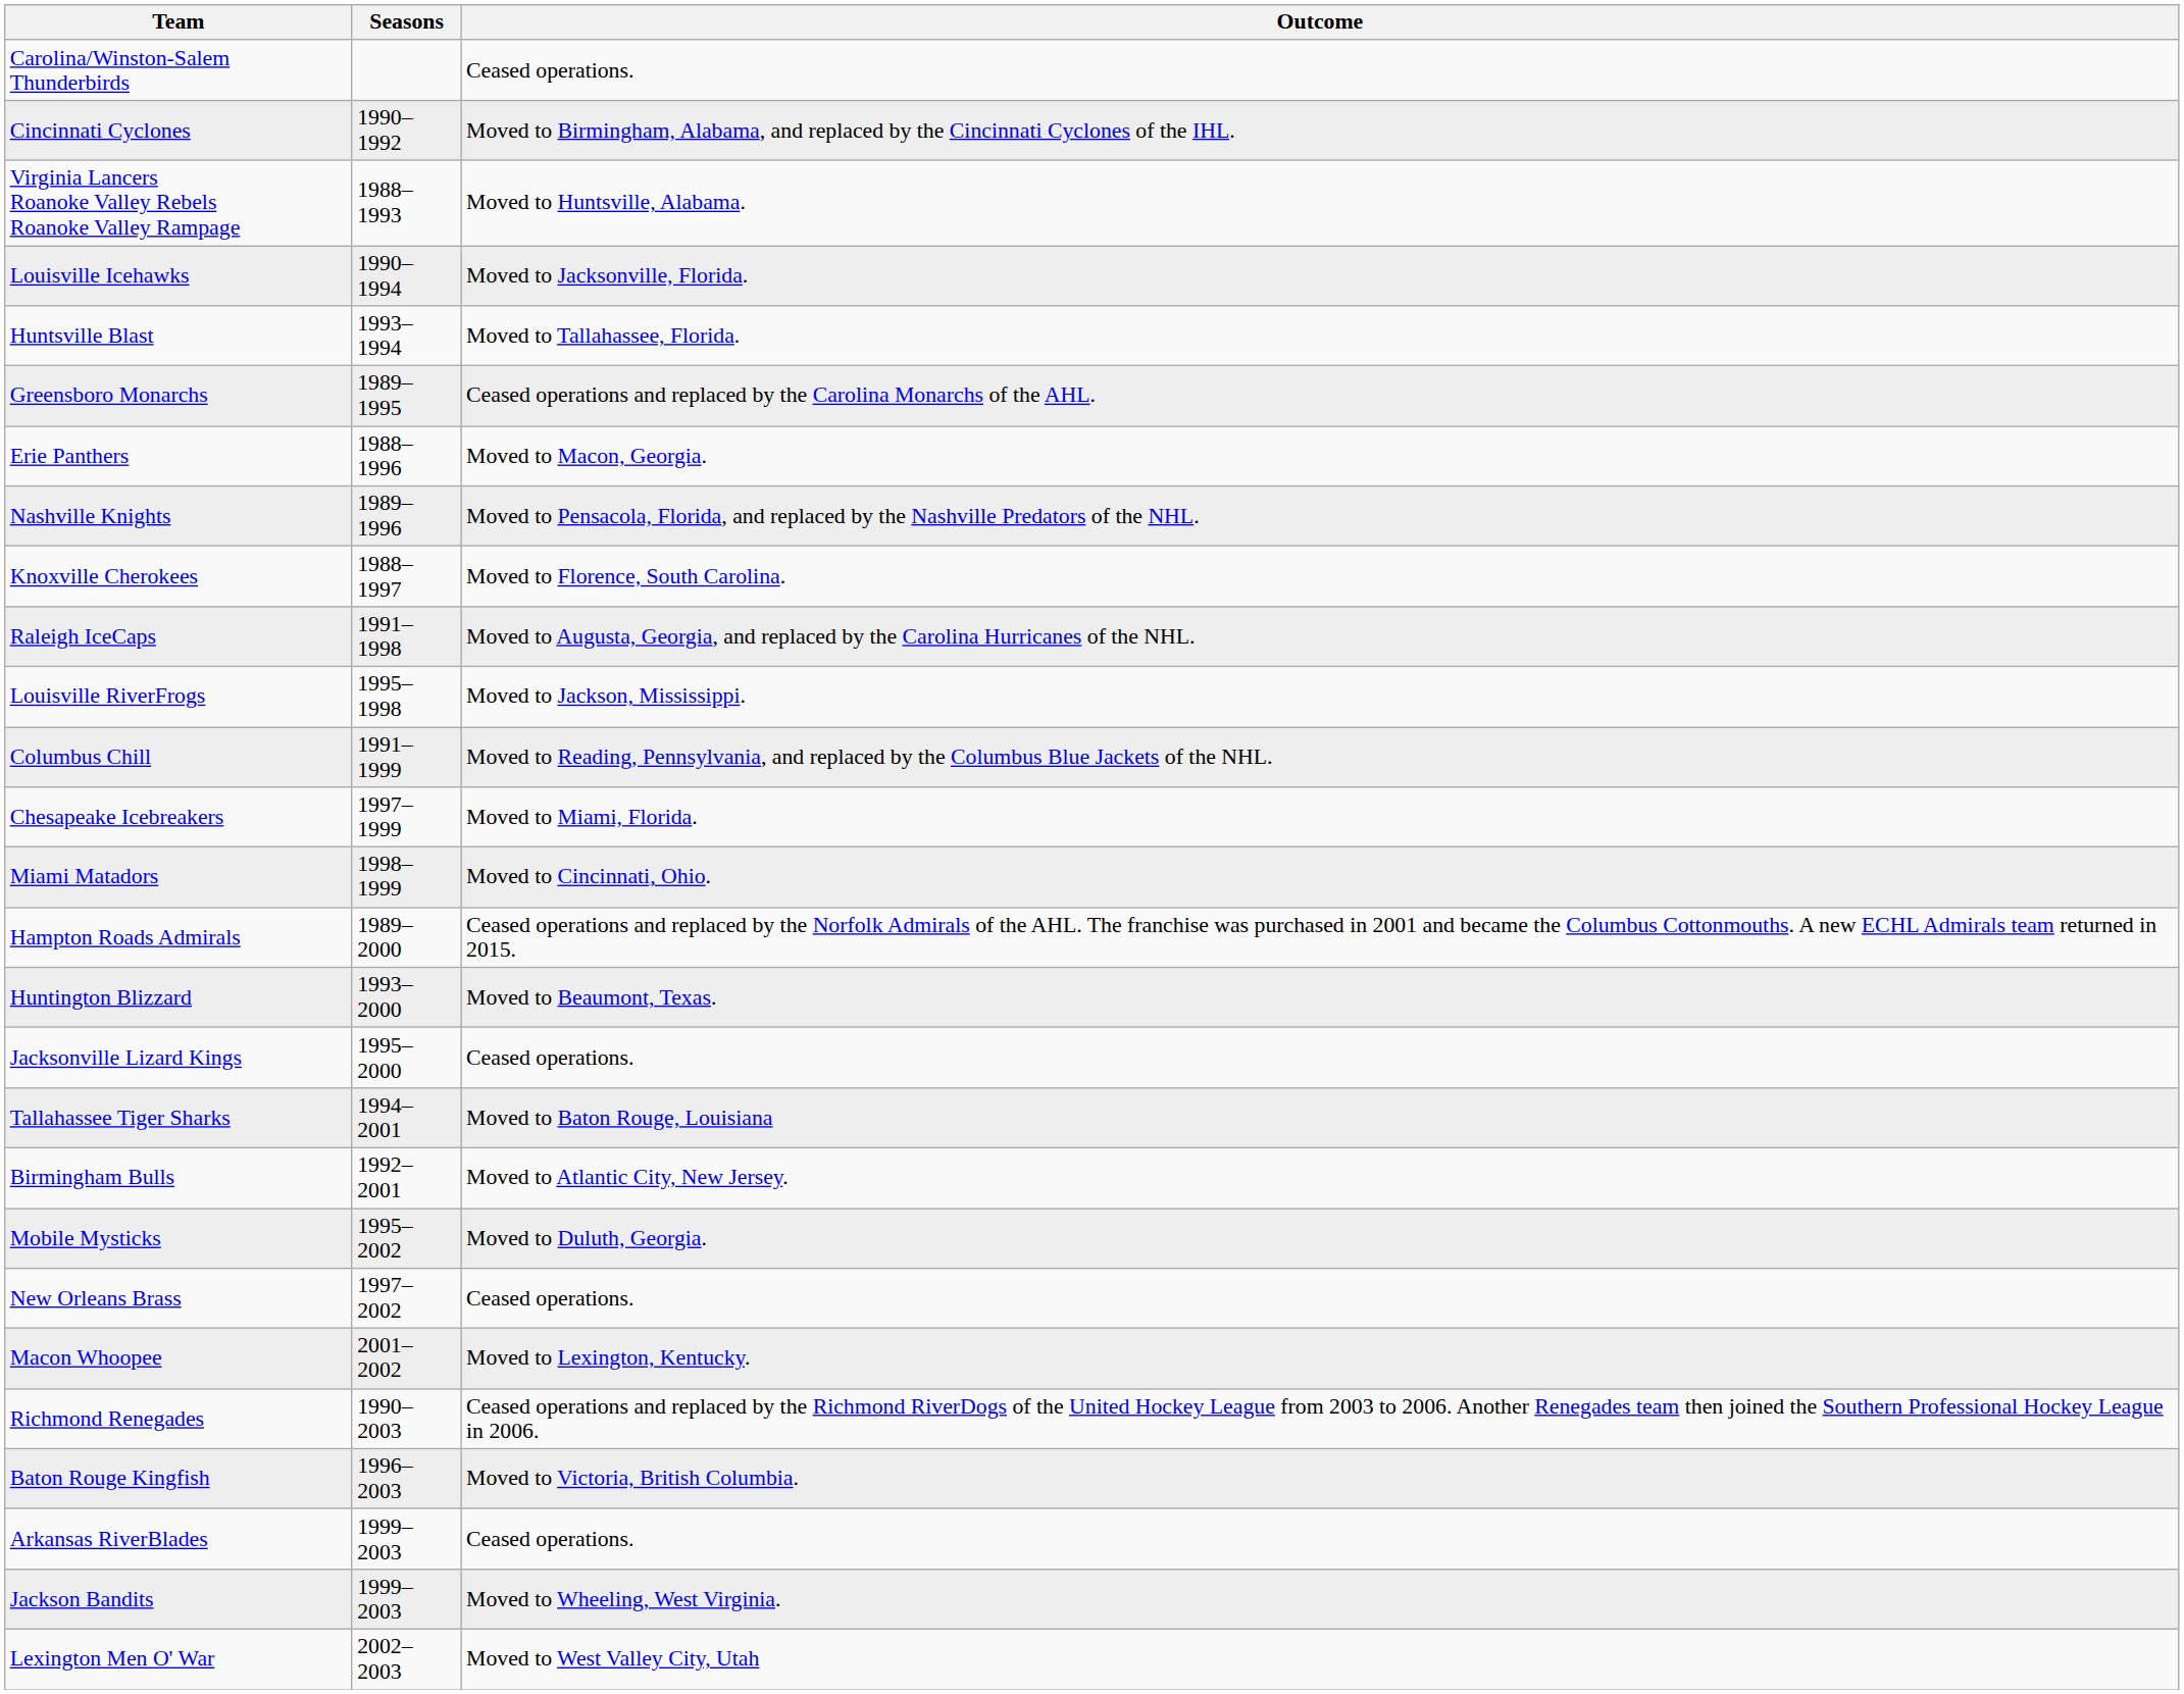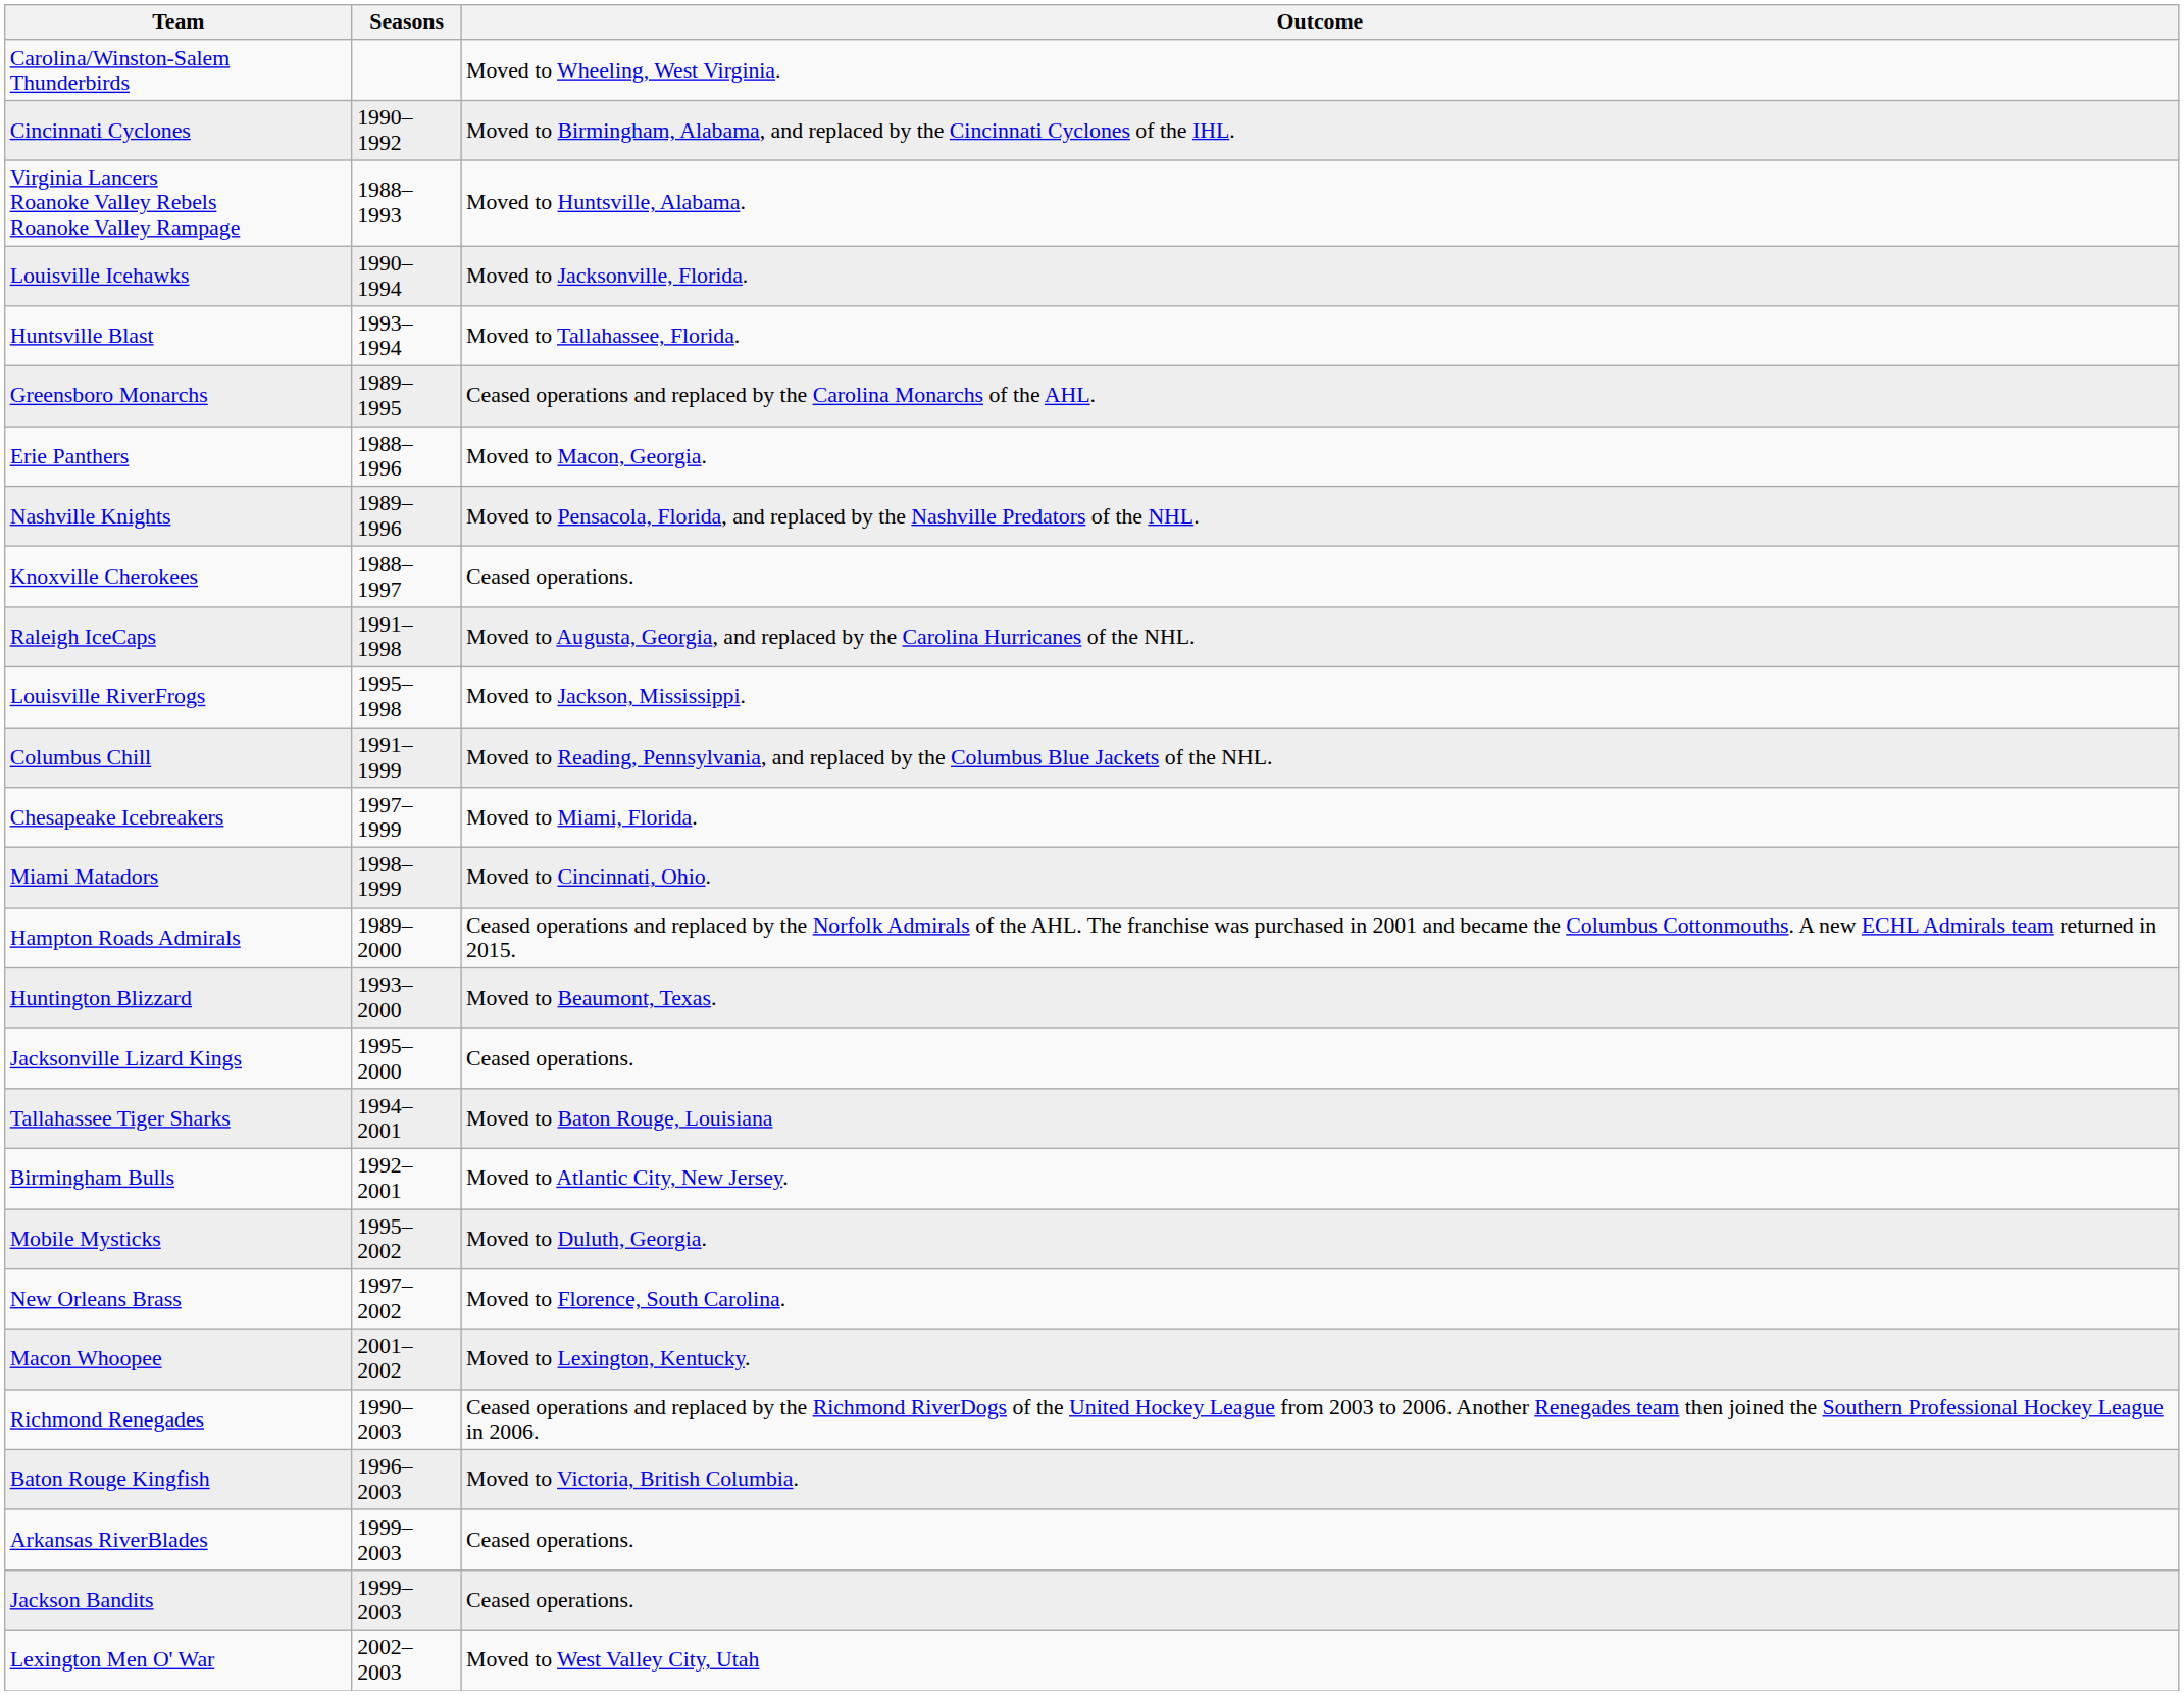Carolina/Winston-Salem Thunderbirds | Outcome: Ceased operations. -> Moved to Wheeling, West Virginia.
Knoxville Cherokees | Outcome: Moved to Florence, South Carolina. -> Ceased operations.
New Orleans Brass | Outcome: Ceased operations. -> Moved to Florence, South Carolina.
Jackson Bandits | Outcome: Moved to Wheeling, West Virginia. -> Ceased operations.
